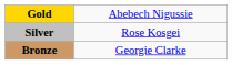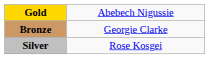rows swapped: Silver <-> Bronze
